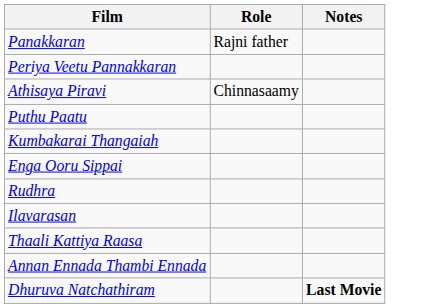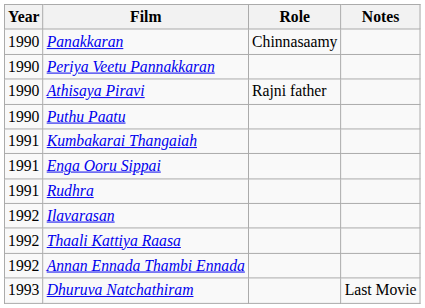+ column: Year | 1990 | 1990 | 1990 | 1990 | 1991 | 1991 | 1991 | 1992 | 1992 | 1992 | 1993
Panakkaran | Role: Rajni father -> Chinnasaamy
Athisaya Piravi | Role: Chinnasaamy -> Rajni father
Dhuruva Natchathiram | Notes: bold -> normal
